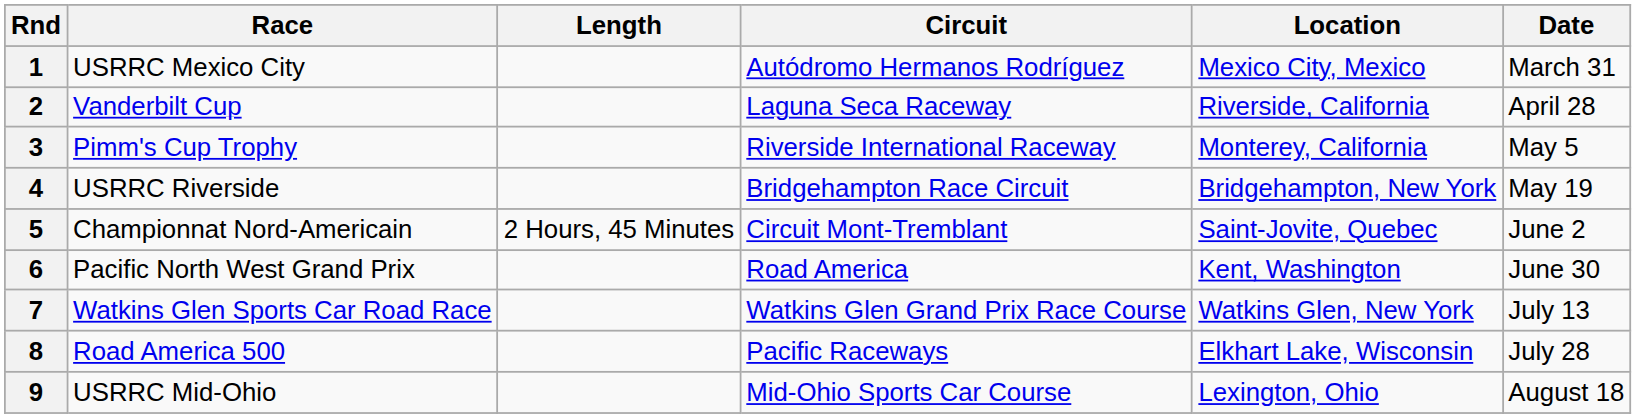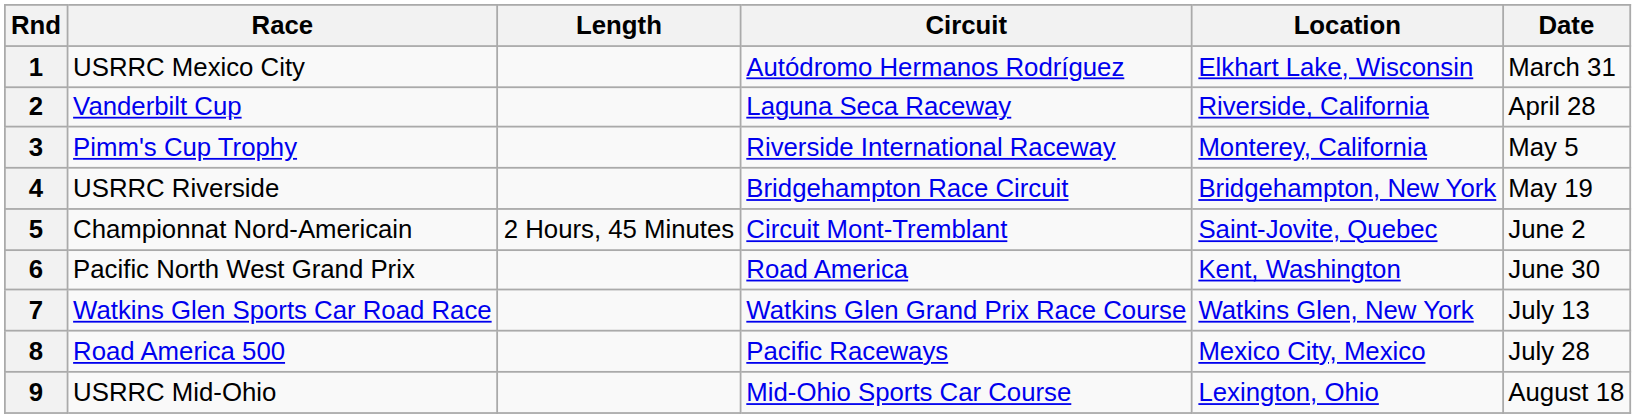1 | Location: Mexico City, Mexico -> Elkhart Lake, Wisconsin
8 | Location: Elkhart Lake, Wisconsin -> Mexico City, Mexico
